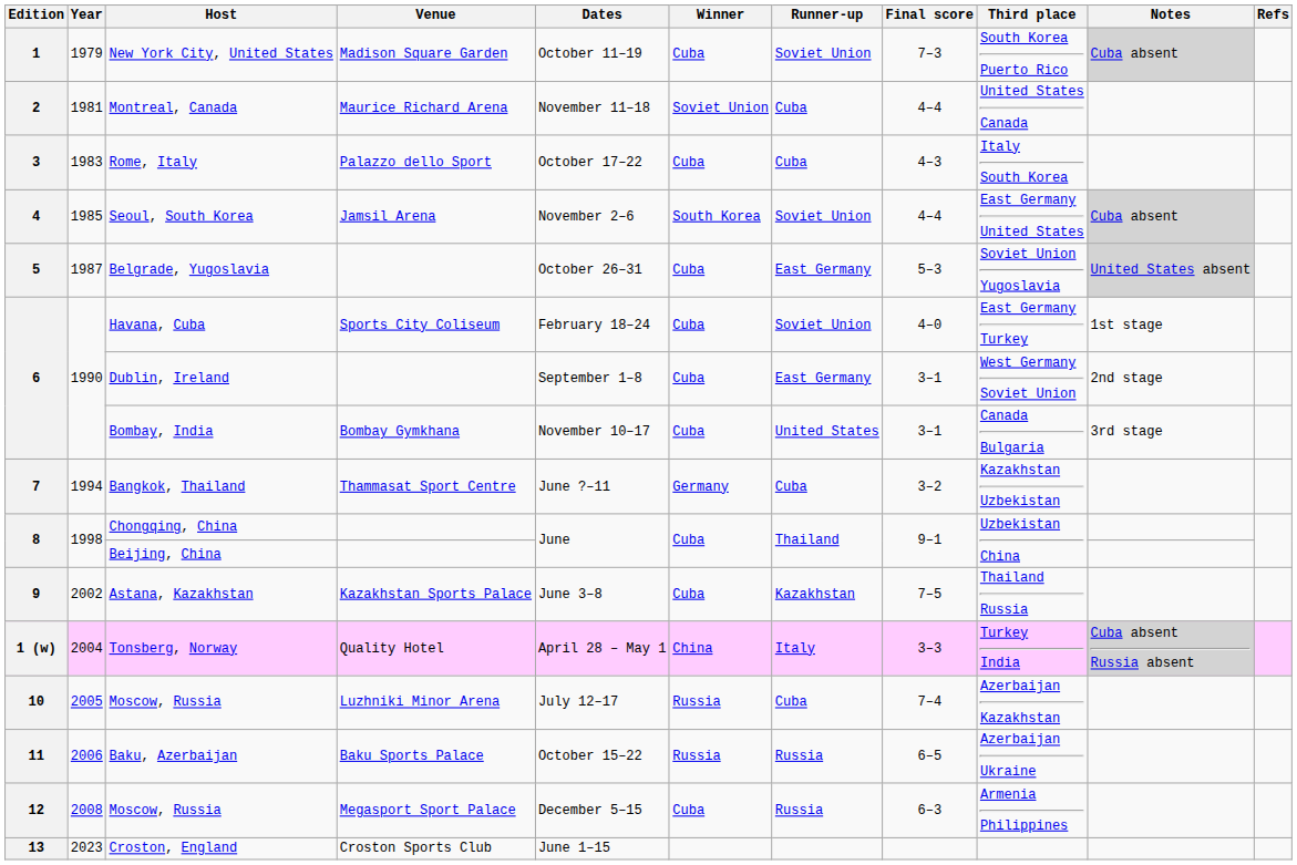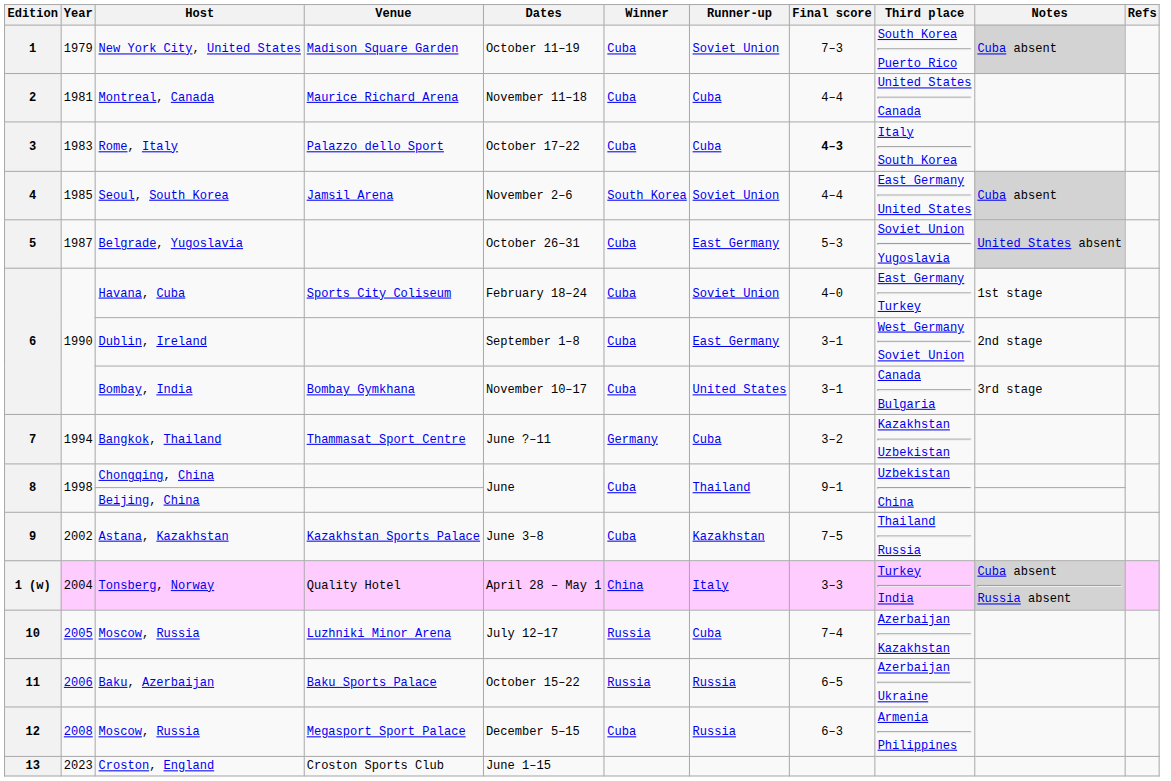Montreal, Canada | Winner: Soviet Union -> Cuba
Rome, Italy | Final score: normal -> bold
